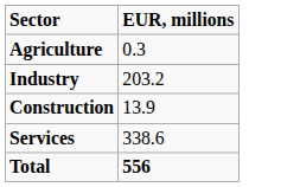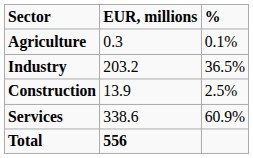+ column: % | 0.1% | 36.5% | 2.5% | 60.9%
